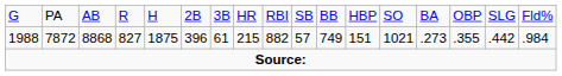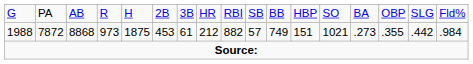1988 | column 4: 827 -> 973
1988 | column 6: 396 -> 453
1988 | column 8: 215 -> 212
